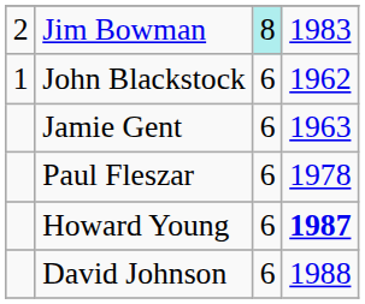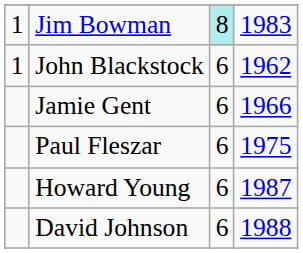Jim Bowman | column 1: 2 -> 1
Jamie Gent | column 4: 1963 -> 1966
Paul Fleszar | column 4: 1978 -> 1975
Howard Young | column 4: bold -> normal
